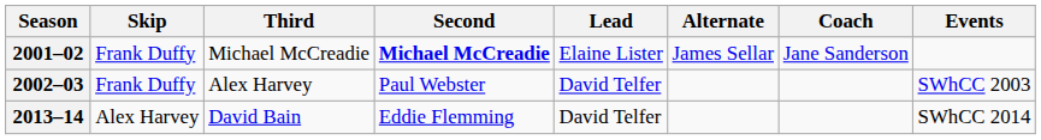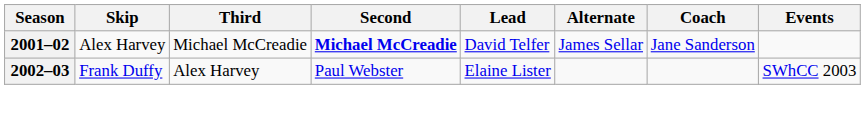2001–02 | Skip: Frank Duffy -> Alex Harvey
2001–02 | Lead: Elaine Lister -> David Telfer
2002–03 | Lead: David Telfer -> Elaine Lister
- row: 2013–14 | Alex Harvey | David Bain | Eddie Flemming | David Telfer | SWhCC 2014
